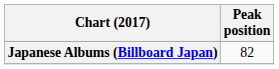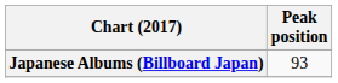Japanese Albums (Billboard Japan) | Peak position: 82 -> 93
